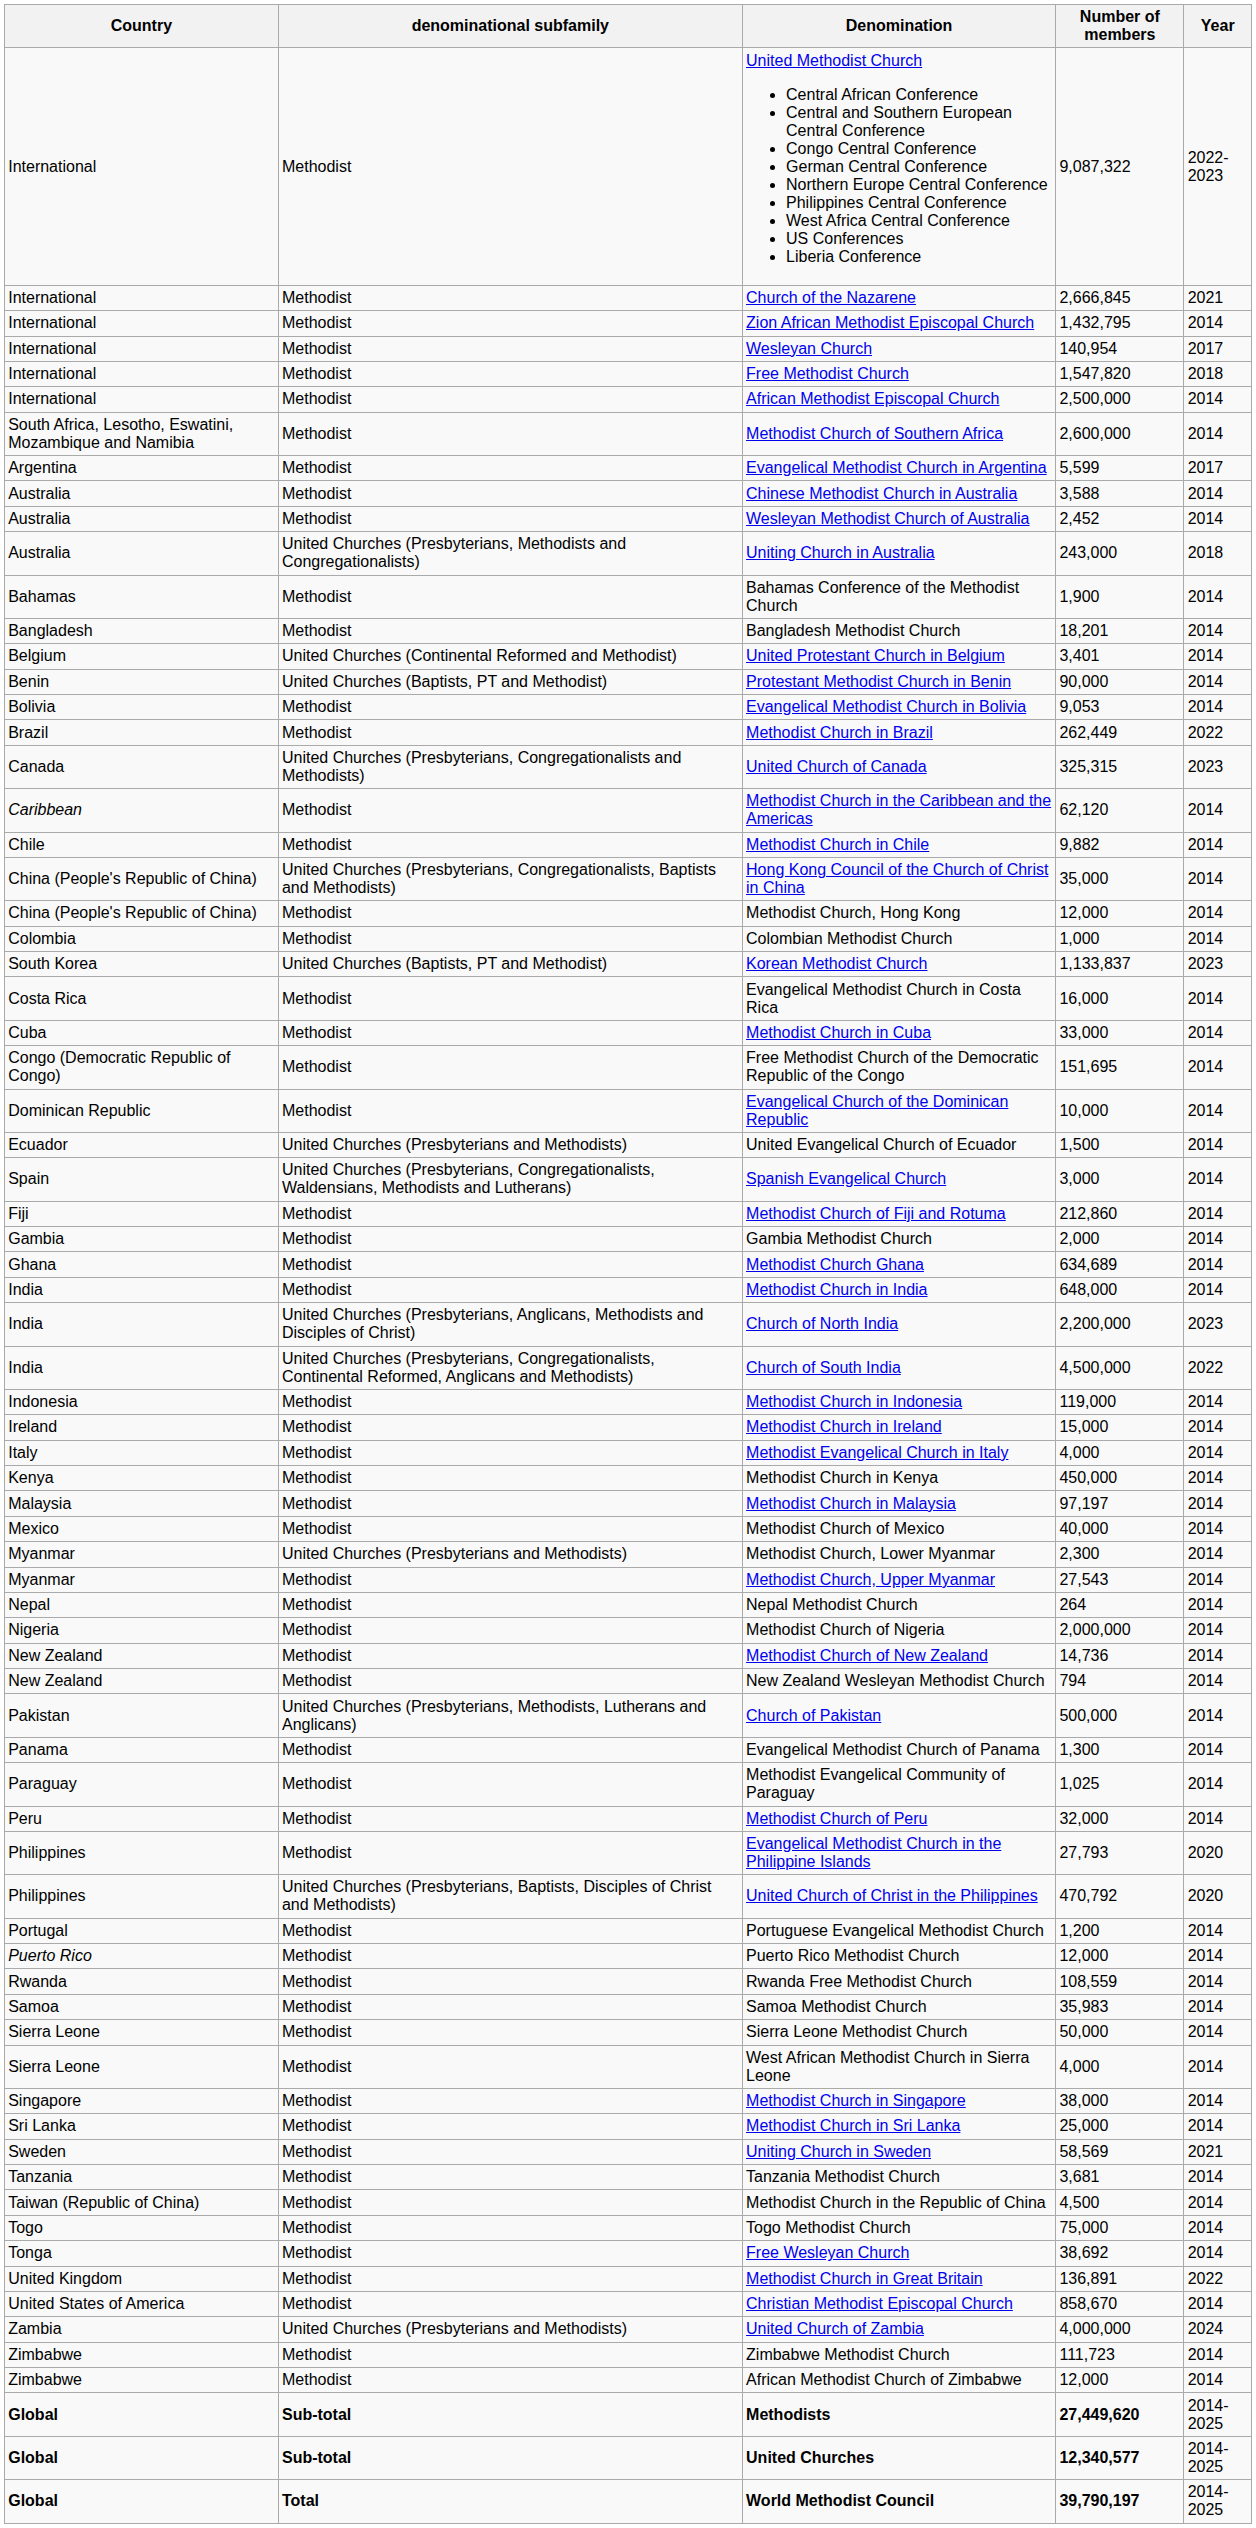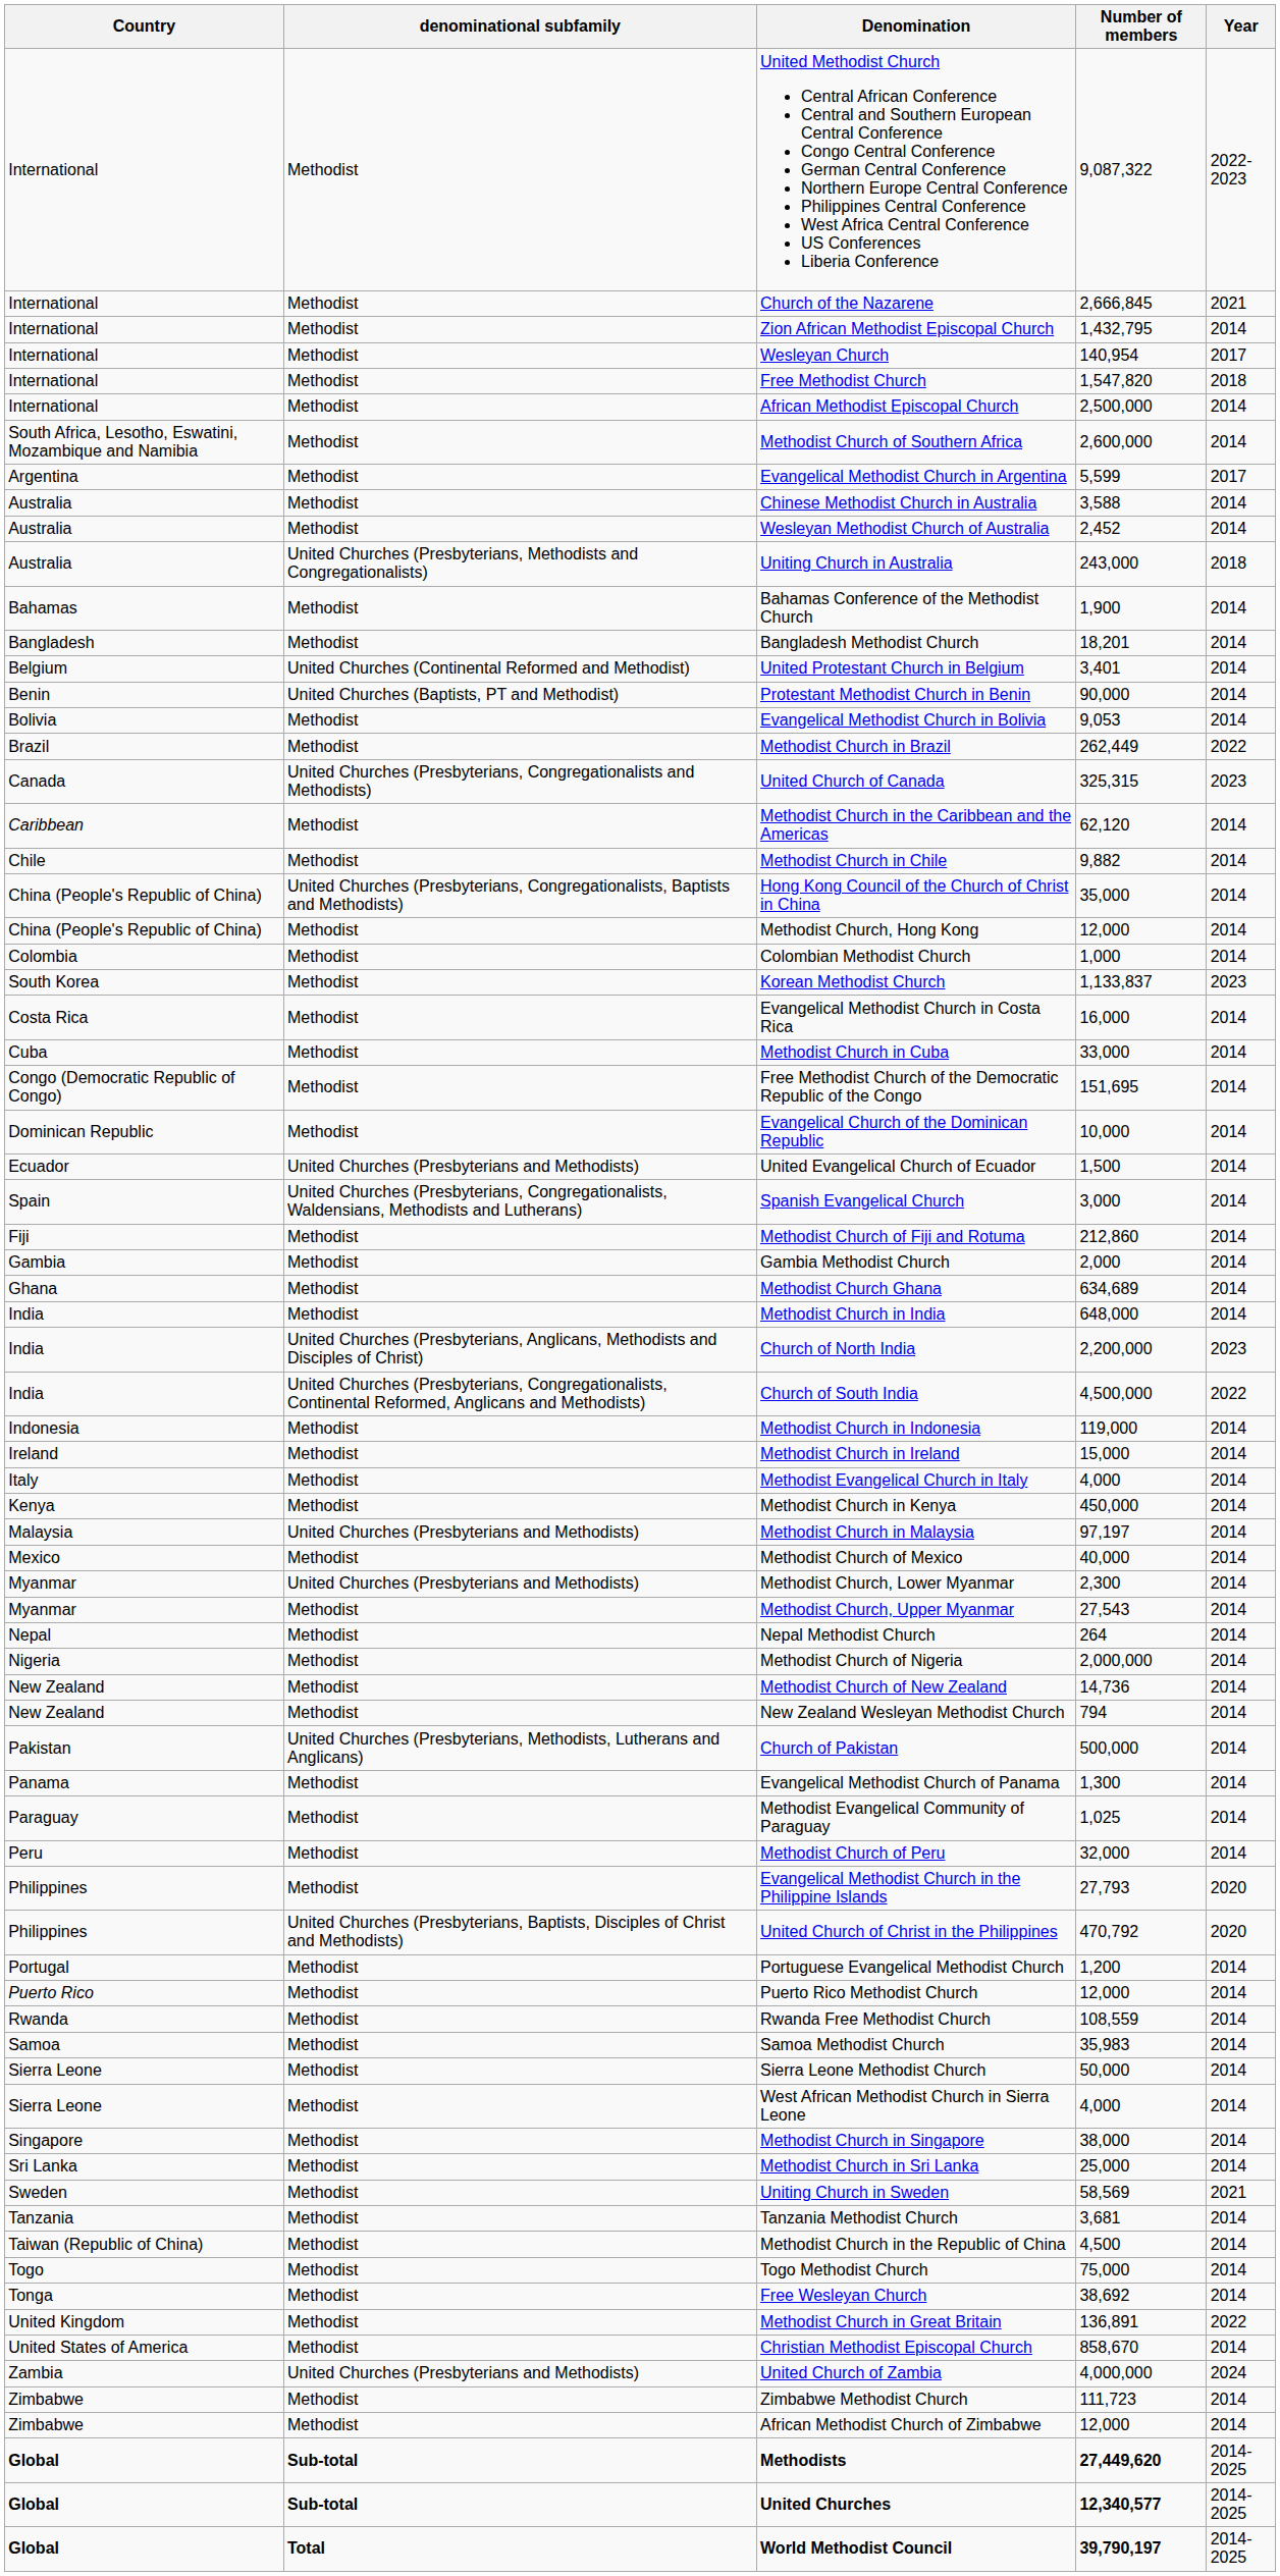Korean Methodist Church | denominational subfamily: United Churches (Baptists, PT and Methodist) -> Methodist
Methodist Church in Malaysia | denominational subfamily: Methodist -> United Churches (Presbyterians and Methodists)
